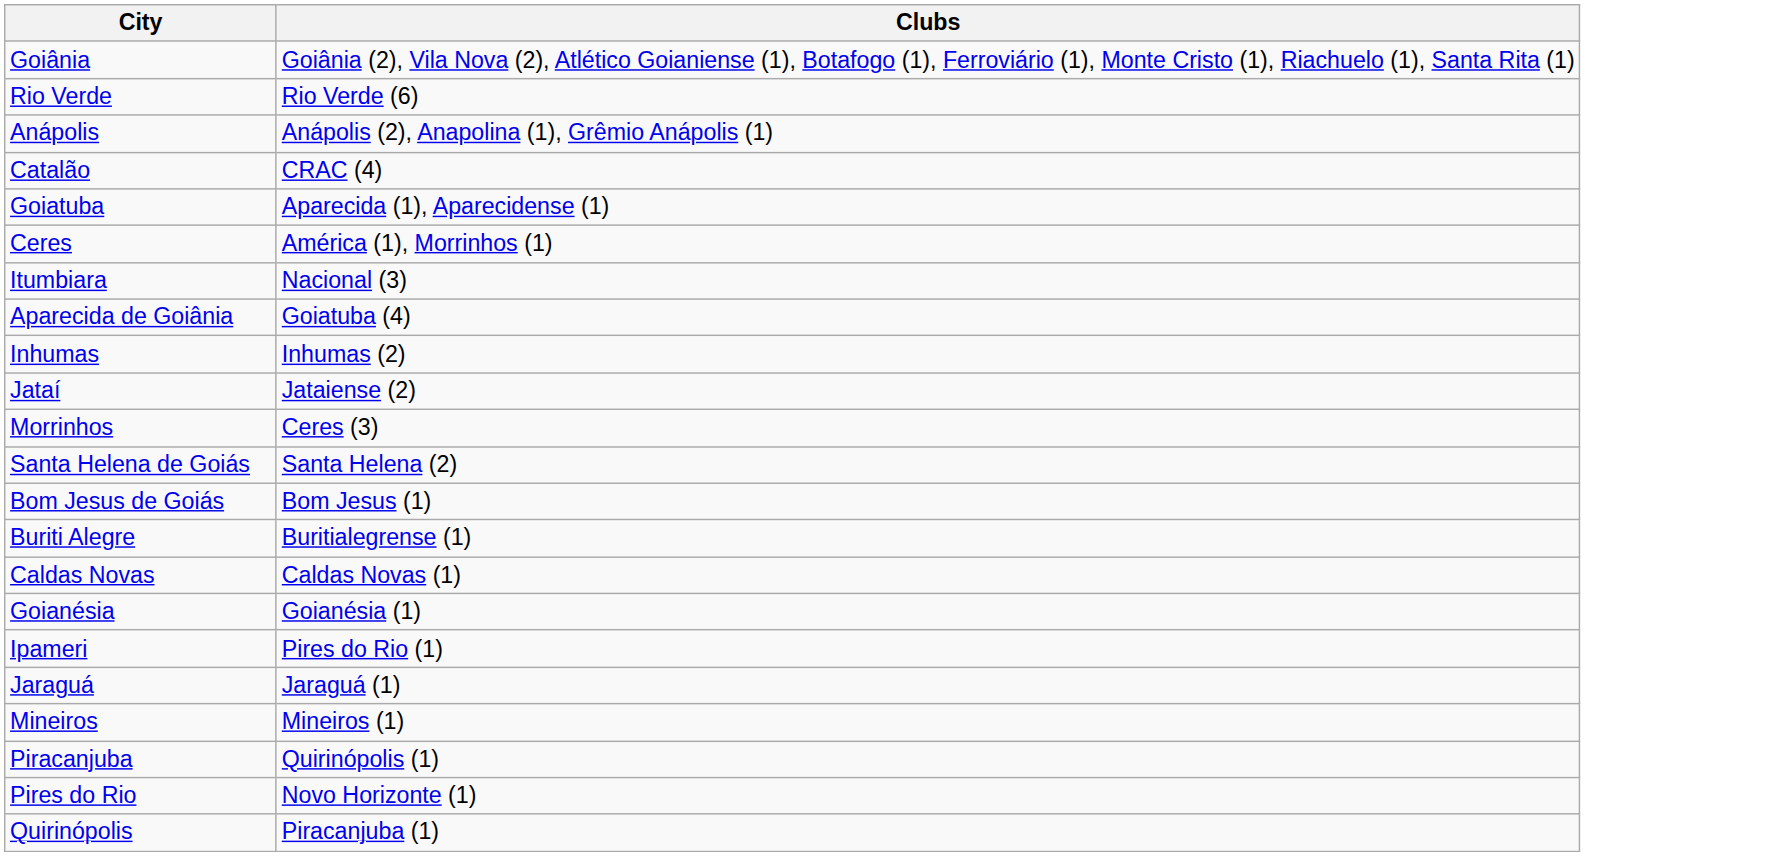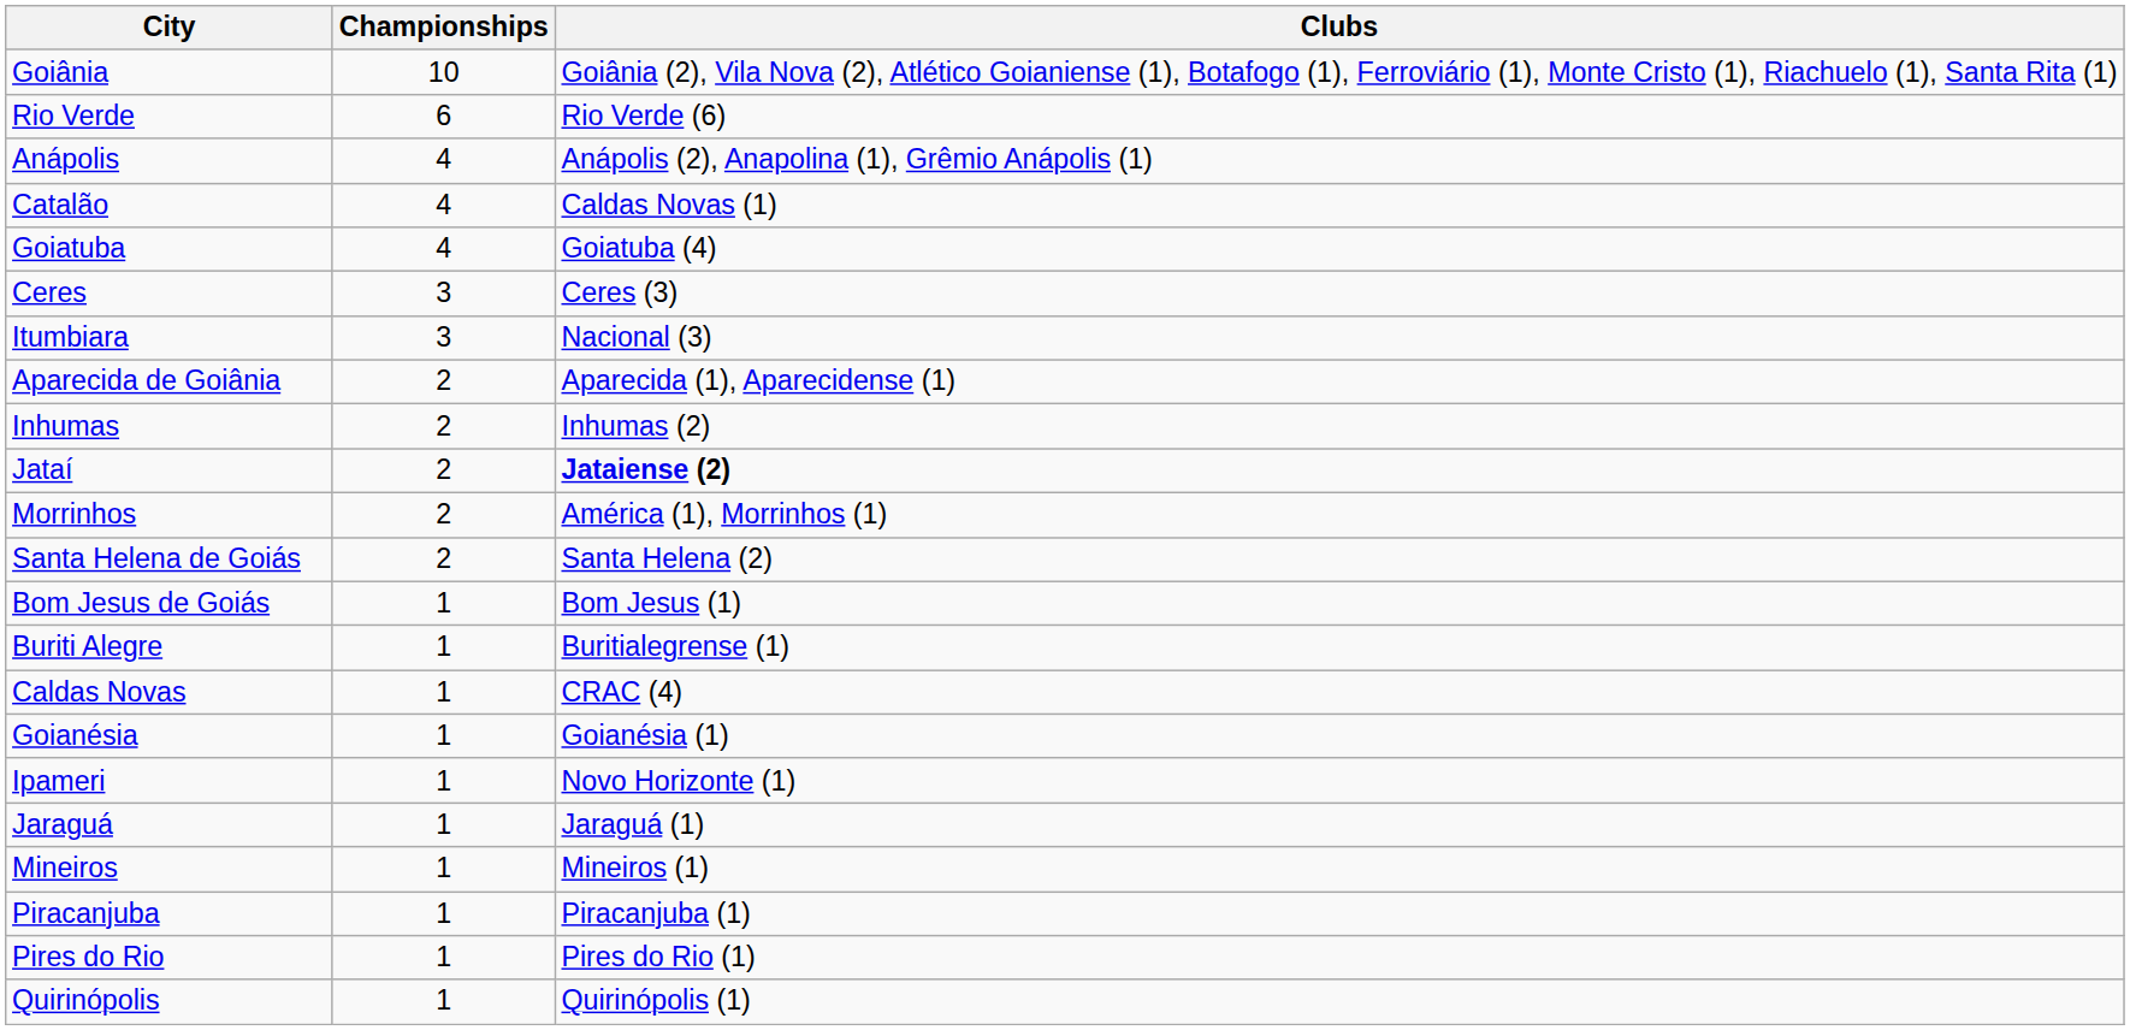+ column: Championships | 10 | 6 | 4 | 4 | 4 | 3 | 3 | 2 | 2 | 2 | 2 | 2 | 1 | 1 | 1 | 1 | 1 | 1 | 1 | 1 | 1 | 1
Catalão | Clubs: CRAC (4) -> Caldas Novas (1)
Goiatuba | Clubs: Aparecida (1), Aparecidense (1) -> Goiatuba (4)
Ceres | Clubs: América (1), Morrinhos (1) -> Ceres (3)
Aparecida de Goiânia | Clubs: Goiatuba (4) -> Aparecida (1), Aparecidense (1)
Jataí | Clubs: normal -> bold
Morrinhos | Clubs: Ceres (3) -> América (1), Morrinhos (1)
Caldas Novas | Clubs: Caldas Novas (1) -> CRAC (4)
Ipameri | Clubs: Pires do Rio (1) -> Novo Horizonte (1)
Piracanjuba | Clubs: Quirinópolis (1) -> Piracanjuba (1)
Pires do Rio | Clubs: Novo Horizonte (1) -> Pires do Rio (1)
Quirinópolis | Clubs: Piracanjuba (1) -> Quirinópolis (1)
